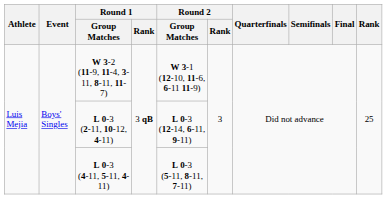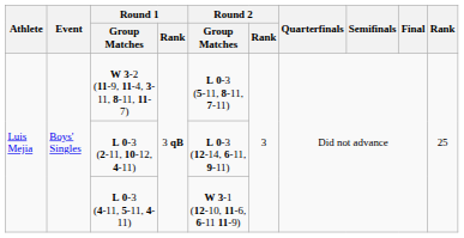W 3-2 (11-9, 11-4, 3-11, 8-11, 11-7) | Round 2 / Group Matches: W 3-1 (12-10, 11-6, 6-11 11-9) -> L 0-3 (5-11, 8-11, 7-11)
L 0-3 (4-11, 5-11, 4-11) | Round 2 / Group Matches: L 0-3 (5-11, 8-11, 7-11) -> W 3-1 (12-10, 11-6, 6-11 11-9)
